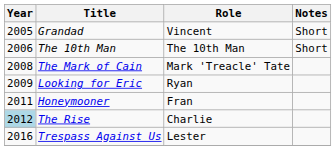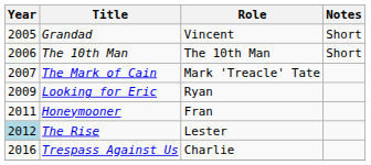The Mark of Cain | Year: 2008 -> 2007
The Rise | Role: Charlie -> Lester
Trespass Against Us | Role: Lester -> Charlie
